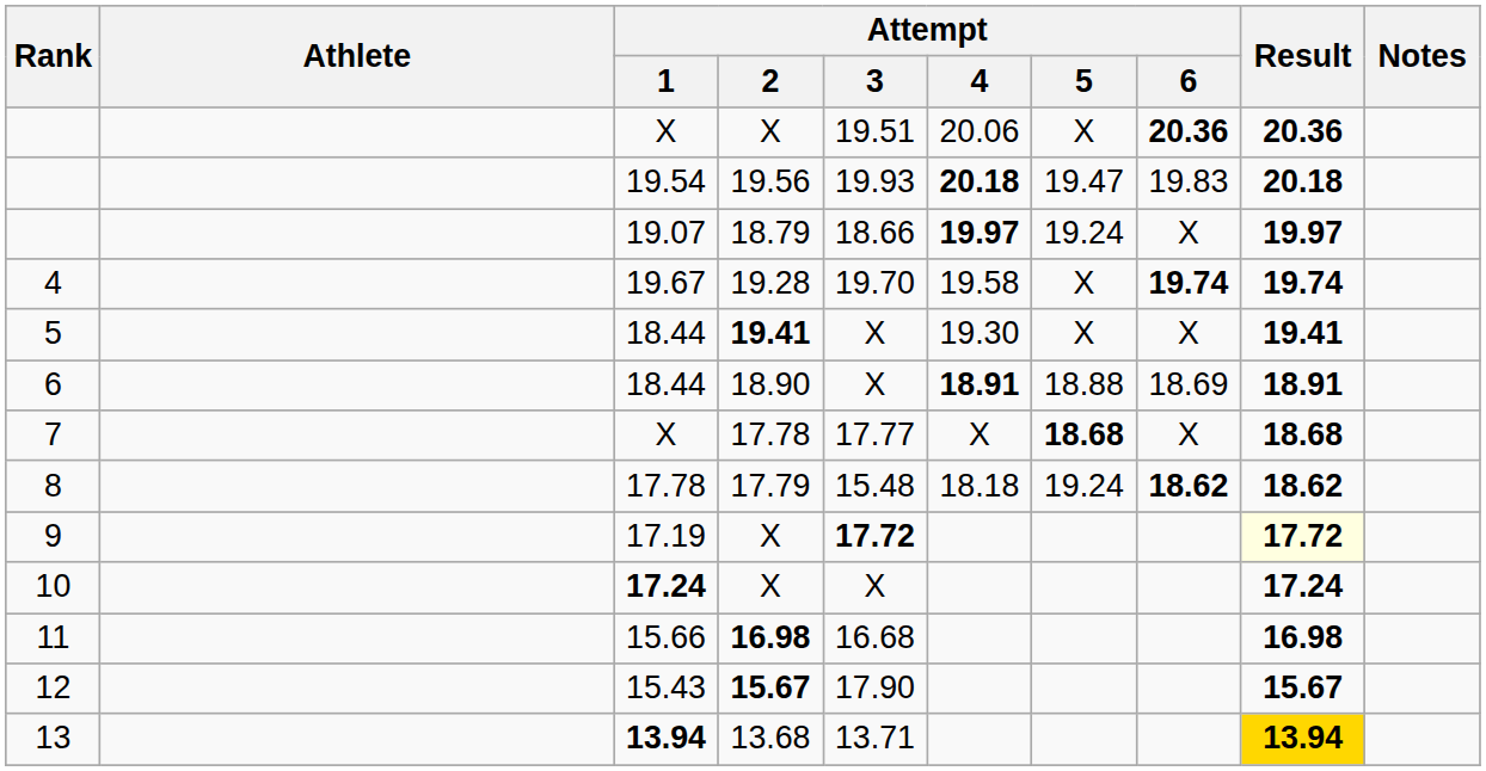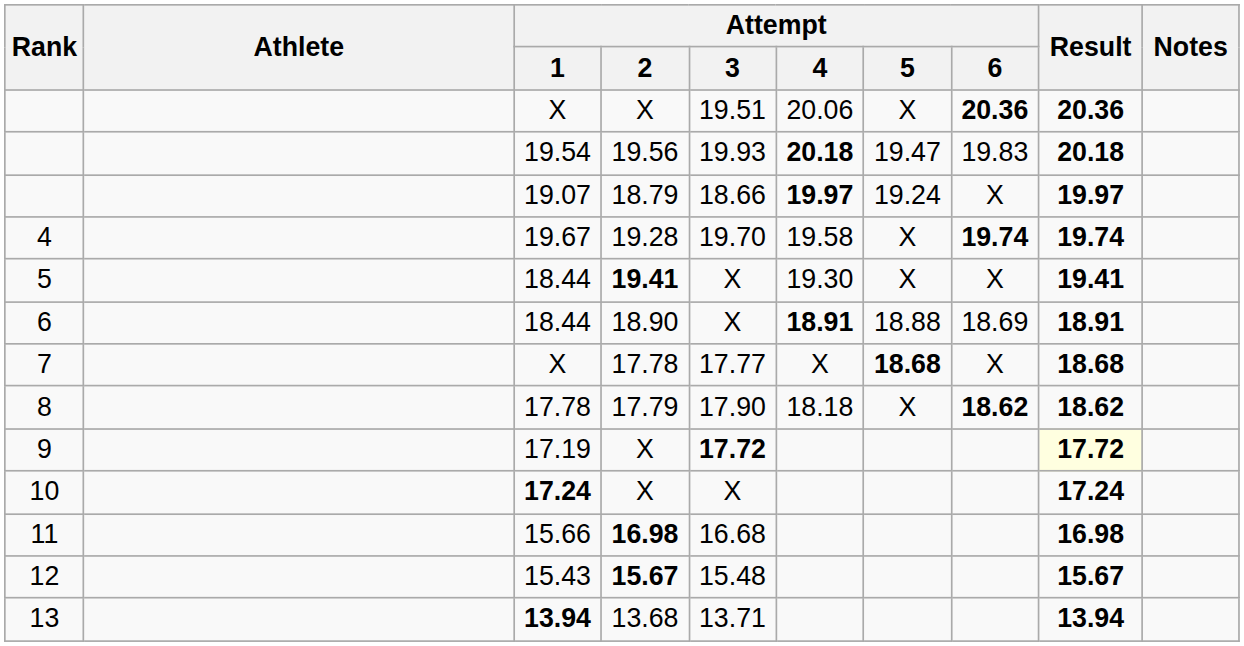8 | Attempt / 3: 15.48 -> 17.90
8 | Attempt / 5: 19.24 -> X
12 | Attempt / 3: 17.90 -> 15.48
13 | Result: gold background -> no background
